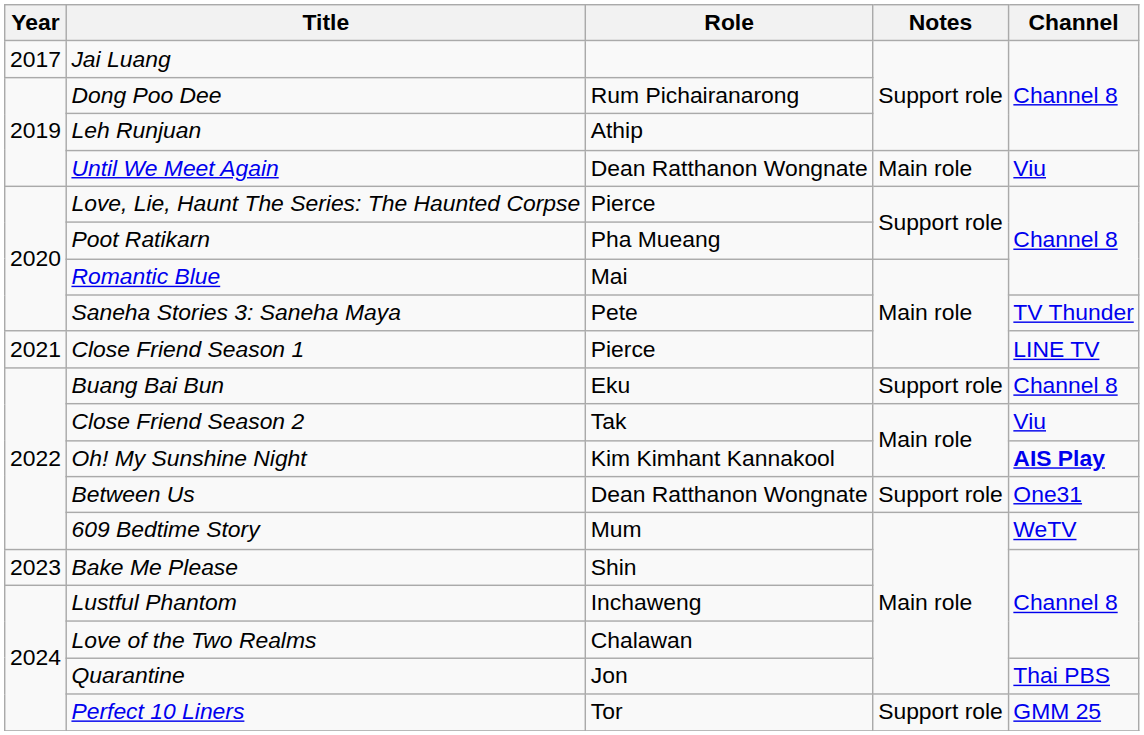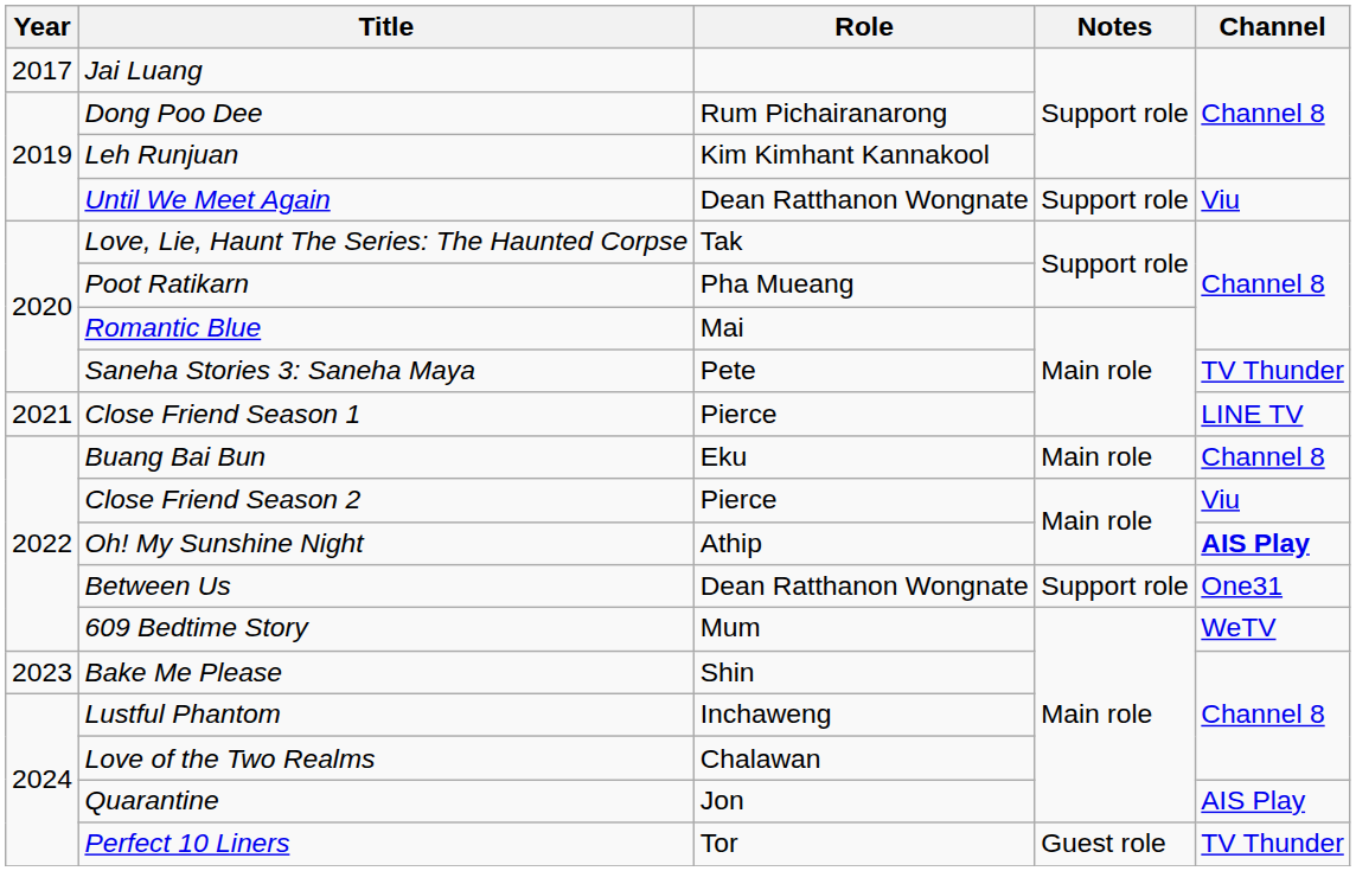Leh Runjuan | Role: Athip -> Kim Kimhant Kannakool
Until We Meet Again | Notes: Main role -> Support role
Love, Lie, Haunt The Series: The Haunted Corpse | Role: Pierce -> Tak
Buang Bai Bun | Notes: Support role -> Main role
Close Friend Season 2 | Role: Tak -> Pierce
Oh! My Sunshine Night | Role: Kim Kimhant Kannakool -> Athip
Quarantine | Channel: Thai PBS -> AIS Play
Perfect 10 Liners | Notes: Support role -> Guest role
Perfect 10 Liners | Channel: GMM 25 -> TV Thunder
